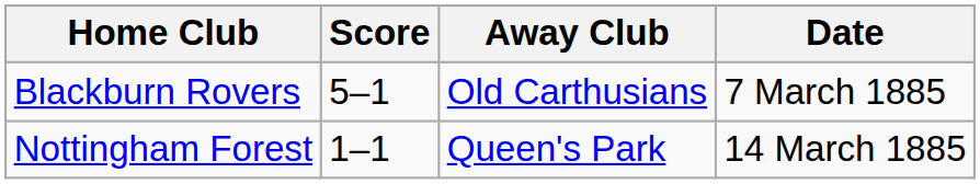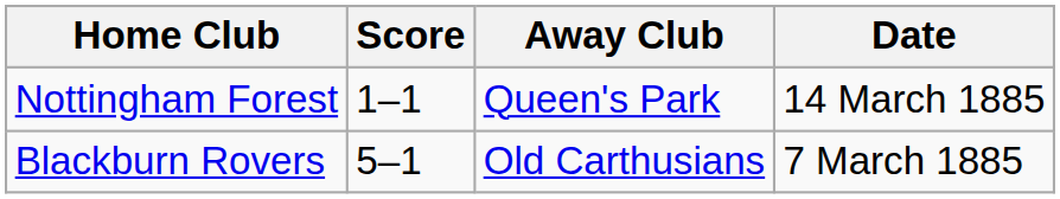rows swapped: Nottingham Forest <-> Blackburn Rovers
